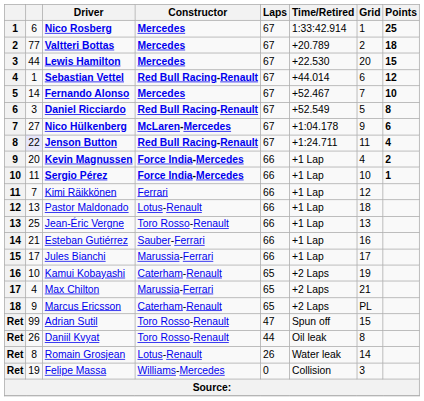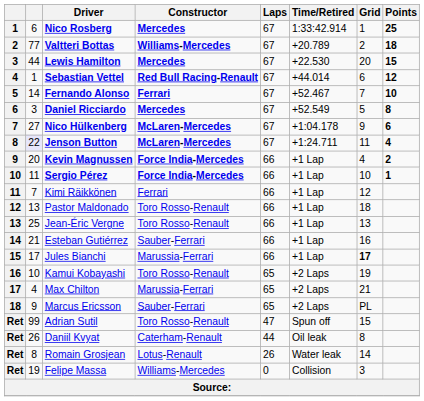Valtteri Bottas | Constructor: Mercedes -> Williams-Mercedes
Fernando Alonso | Constructor: Mercedes -> Ferrari
Daniel Ricciardo | Constructor: Red Bull Racing-Renault -> Mercedes
Jenson Button | Constructor: Red Bull Racing-Renault -> McLaren-Mercedes
Pastor Maldonado | Constructor: Lotus-Renault -> Toro Rosso-Renault
Jules Bianchi | Grid: normal -> bold
Kamui Kobayashi | Constructor: Caterham-Renault -> Toro Rosso-Renault
Marcus Ericsson | Constructor: Caterham-Renault -> Sauber-Ferrari
Daniil Kvyat | Constructor: Toro Rosso-Renault -> Caterham-Renault
